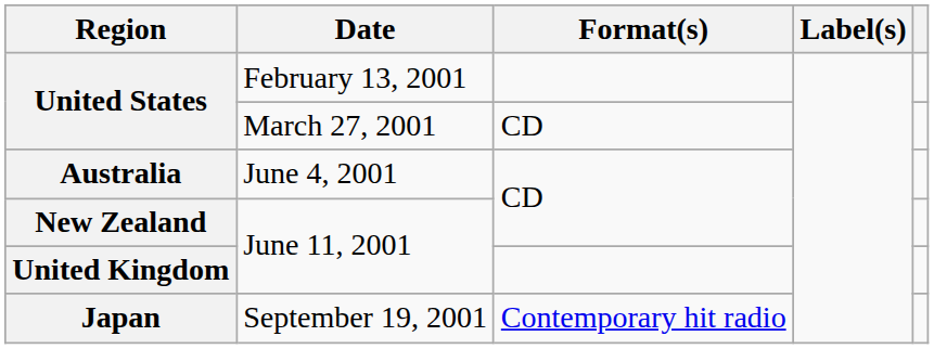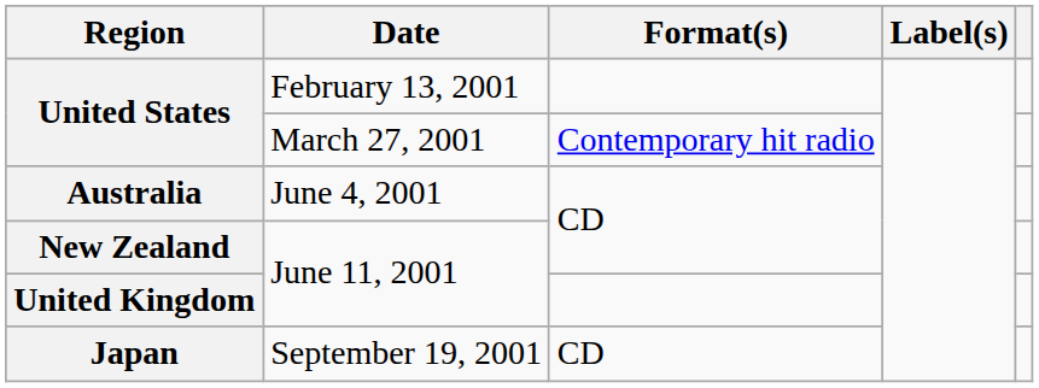United States / March 27, 2001 | Format(s): CD -> Contemporary hit radio
Japan | Format(s): Contemporary hit radio -> CD
